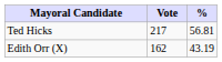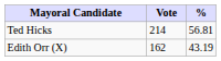Ted Hicks | Vote: 217 -> 214
